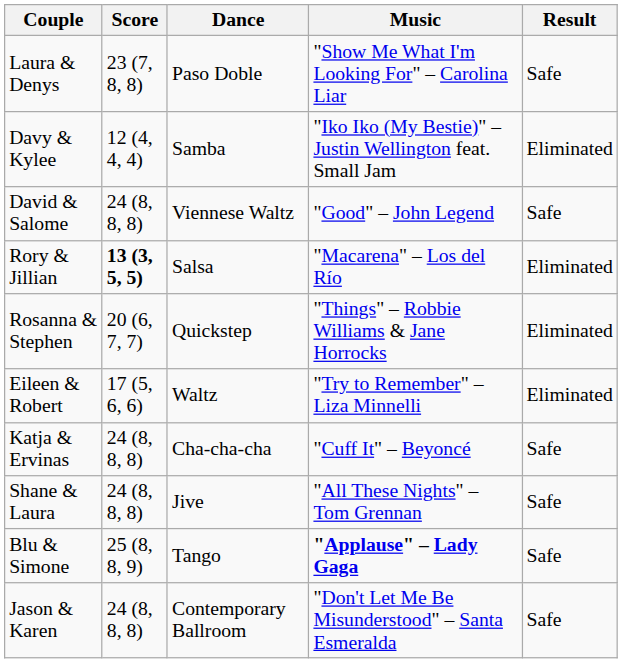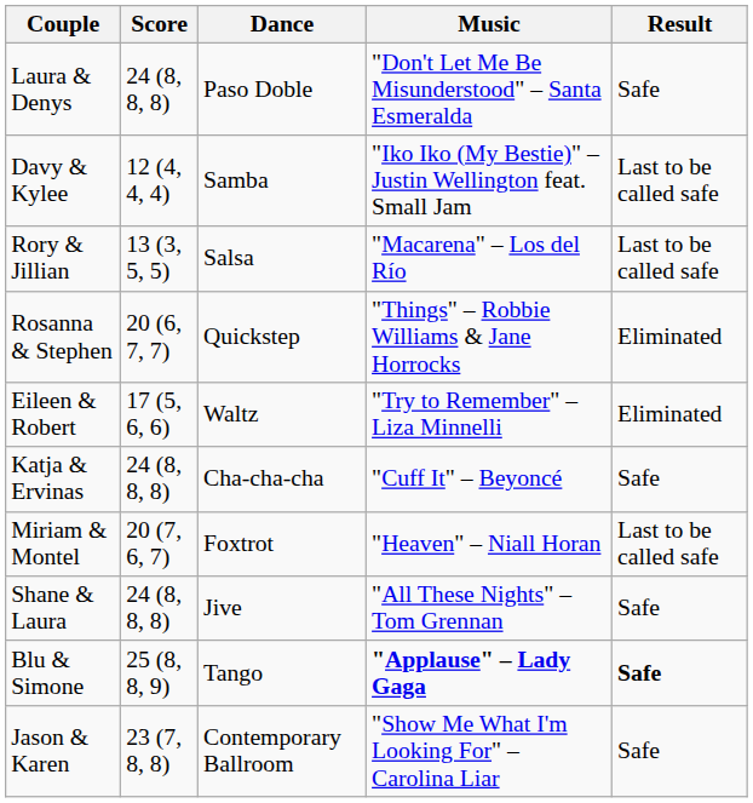Laura & Denys | Score: 23 (7, 8, 8) -> 24 (8, 8, 8)
Laura & Denys | Music: "Show Me What I'm Looking For" – Carolina Liar -> "Don't Let Me Be Misunderstood" – Santa Esmeralda
Davy & Kylee | Result: Eliminated -> Last to be called safe
- row: David & Salome | 24 (8, 8, 8) | Viennese Waltz | "Good" – John Legend | Safe
Rory & Jillian | Score: bold -> normal
Rory & Jillian | Result: Eliminated -> Last to be called safe
+ row: Miriam & Montel | 20 (7, 6, 7) | Foxtrot | "Heaven" – Niall Horan | Last to be called safe
Blu & Simone | Result: normal -> bold
Jason & Karen | Score: 24 (8, 8, 8) -> 23 (7, 8, 8)
Jason & Karen | Music: "Don't Let Me Be Misunderstood" – Santa Esmeralda -> "Show Me What I'm Looking For" – Carolina Liar
